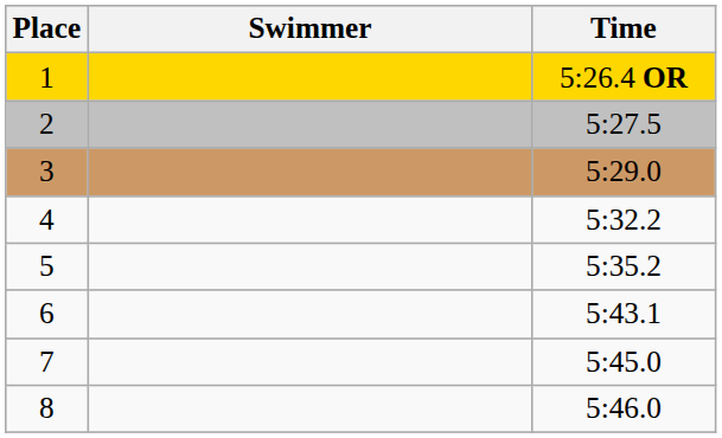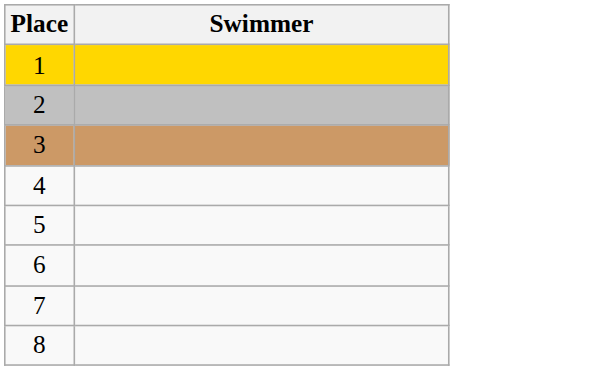- column: Time | 5:26.4 OR | 5:27.5 | 5:29.0 | 5:32.2 | 5:35.2 | 5:43.1 | 5:45.0 | 5:46.0
